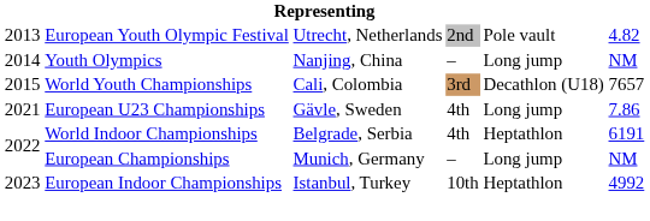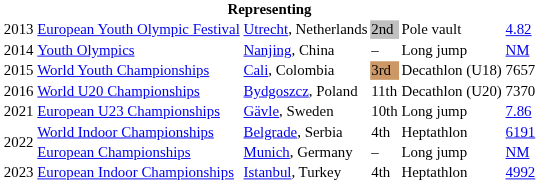+ row: 2016 | World U20 Championships | Bydgoszcz, Poland | 11th | Decathlon (U20) | 7370
European U23 Championships | column 4: 4th -> 10th
European Indoor Championships | column 4: 10th -> 4th
